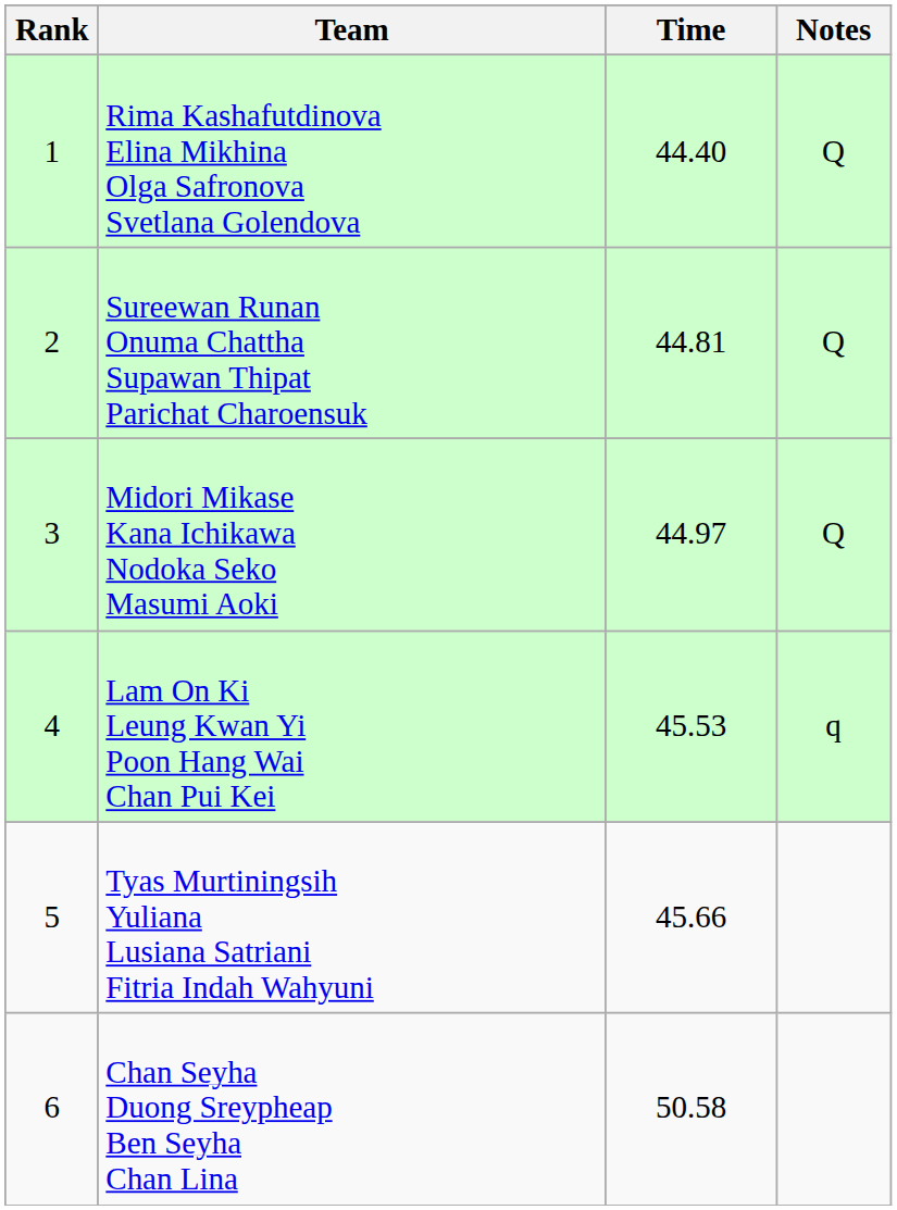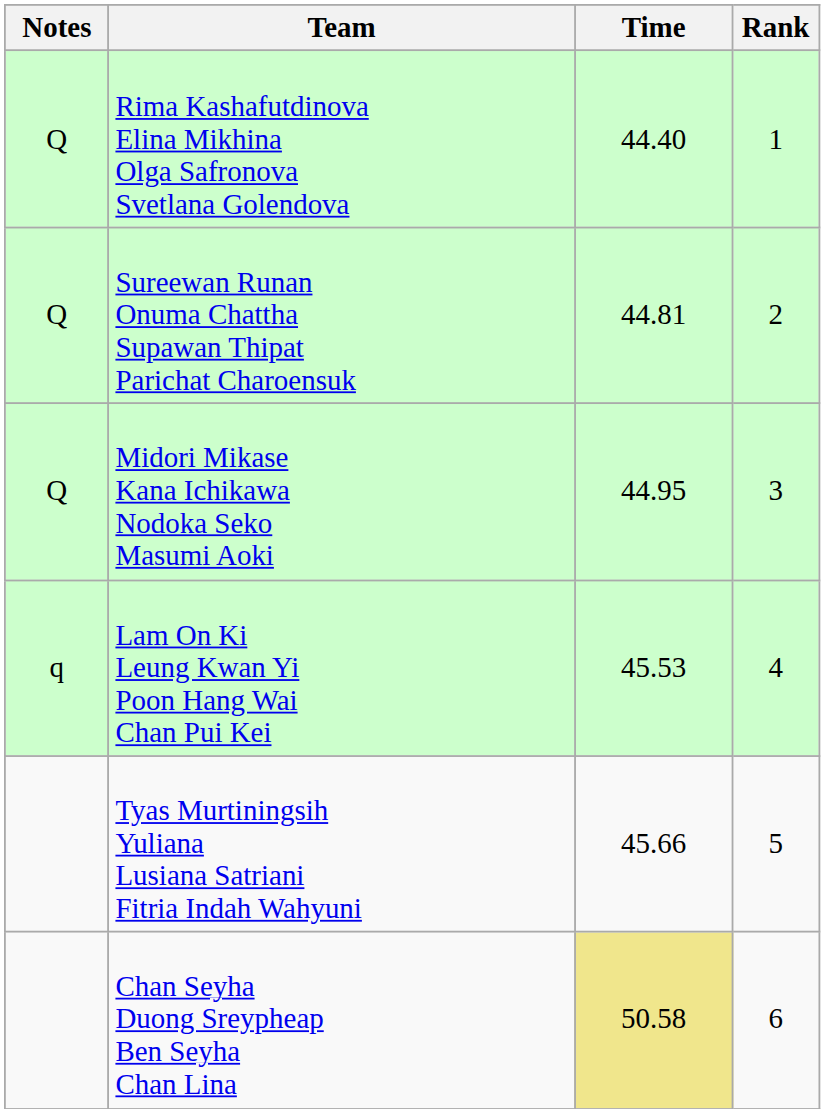columns swapped: Rank <-> Notes
Midori Mikase Kana Ichikawa Nodoka Seko Masumi Aoki | Time: 44.97 -> 44.95
Chan Seyha Duong Sreypheap Ben Seyha Chan Lina | Time: no background -> khaki background
